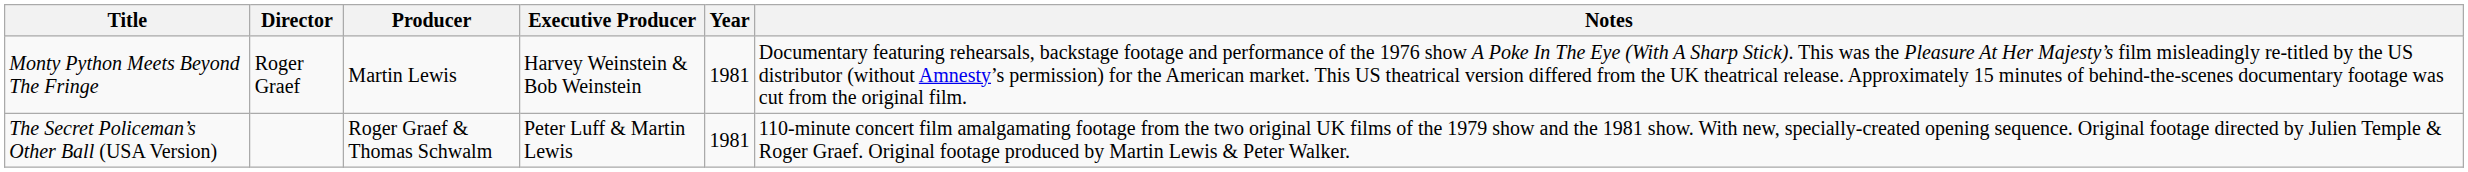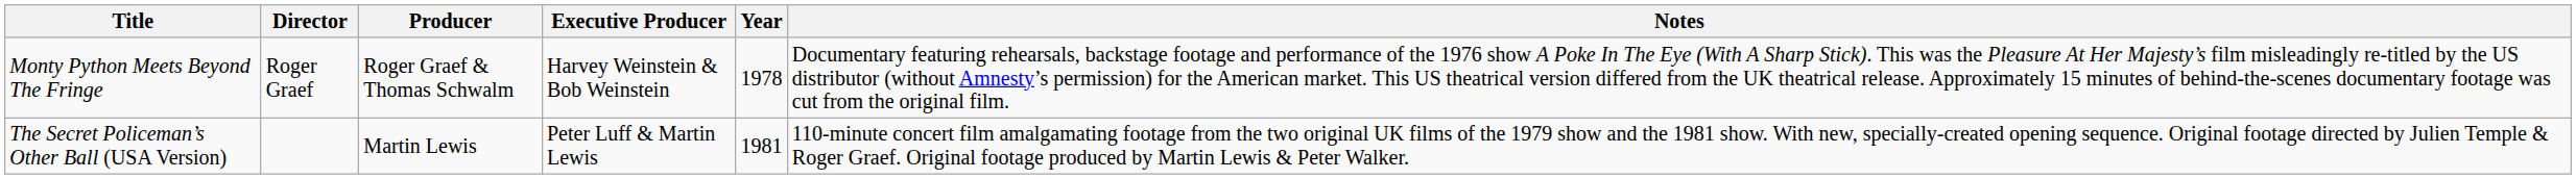Monty Python Meets Beyond The Fringe | Producer: Martin Lewis -> Roger Graef & Thomas Schwalm
Monty Python Meets Beyond The Fringe | Year: 1981 -> 1978
The Secret Policeman’s Other Ball (USA Version) | Producer: Roger Graef & Thomas Schwalm -> Martin Lewis
